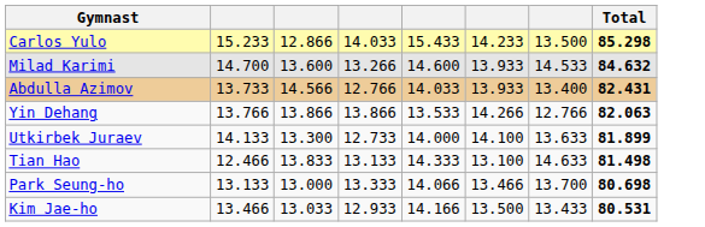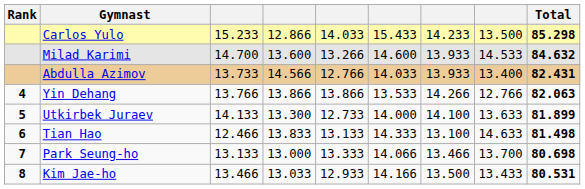+ column: Rank | 4 | 5 | 6 | 7 | 8
